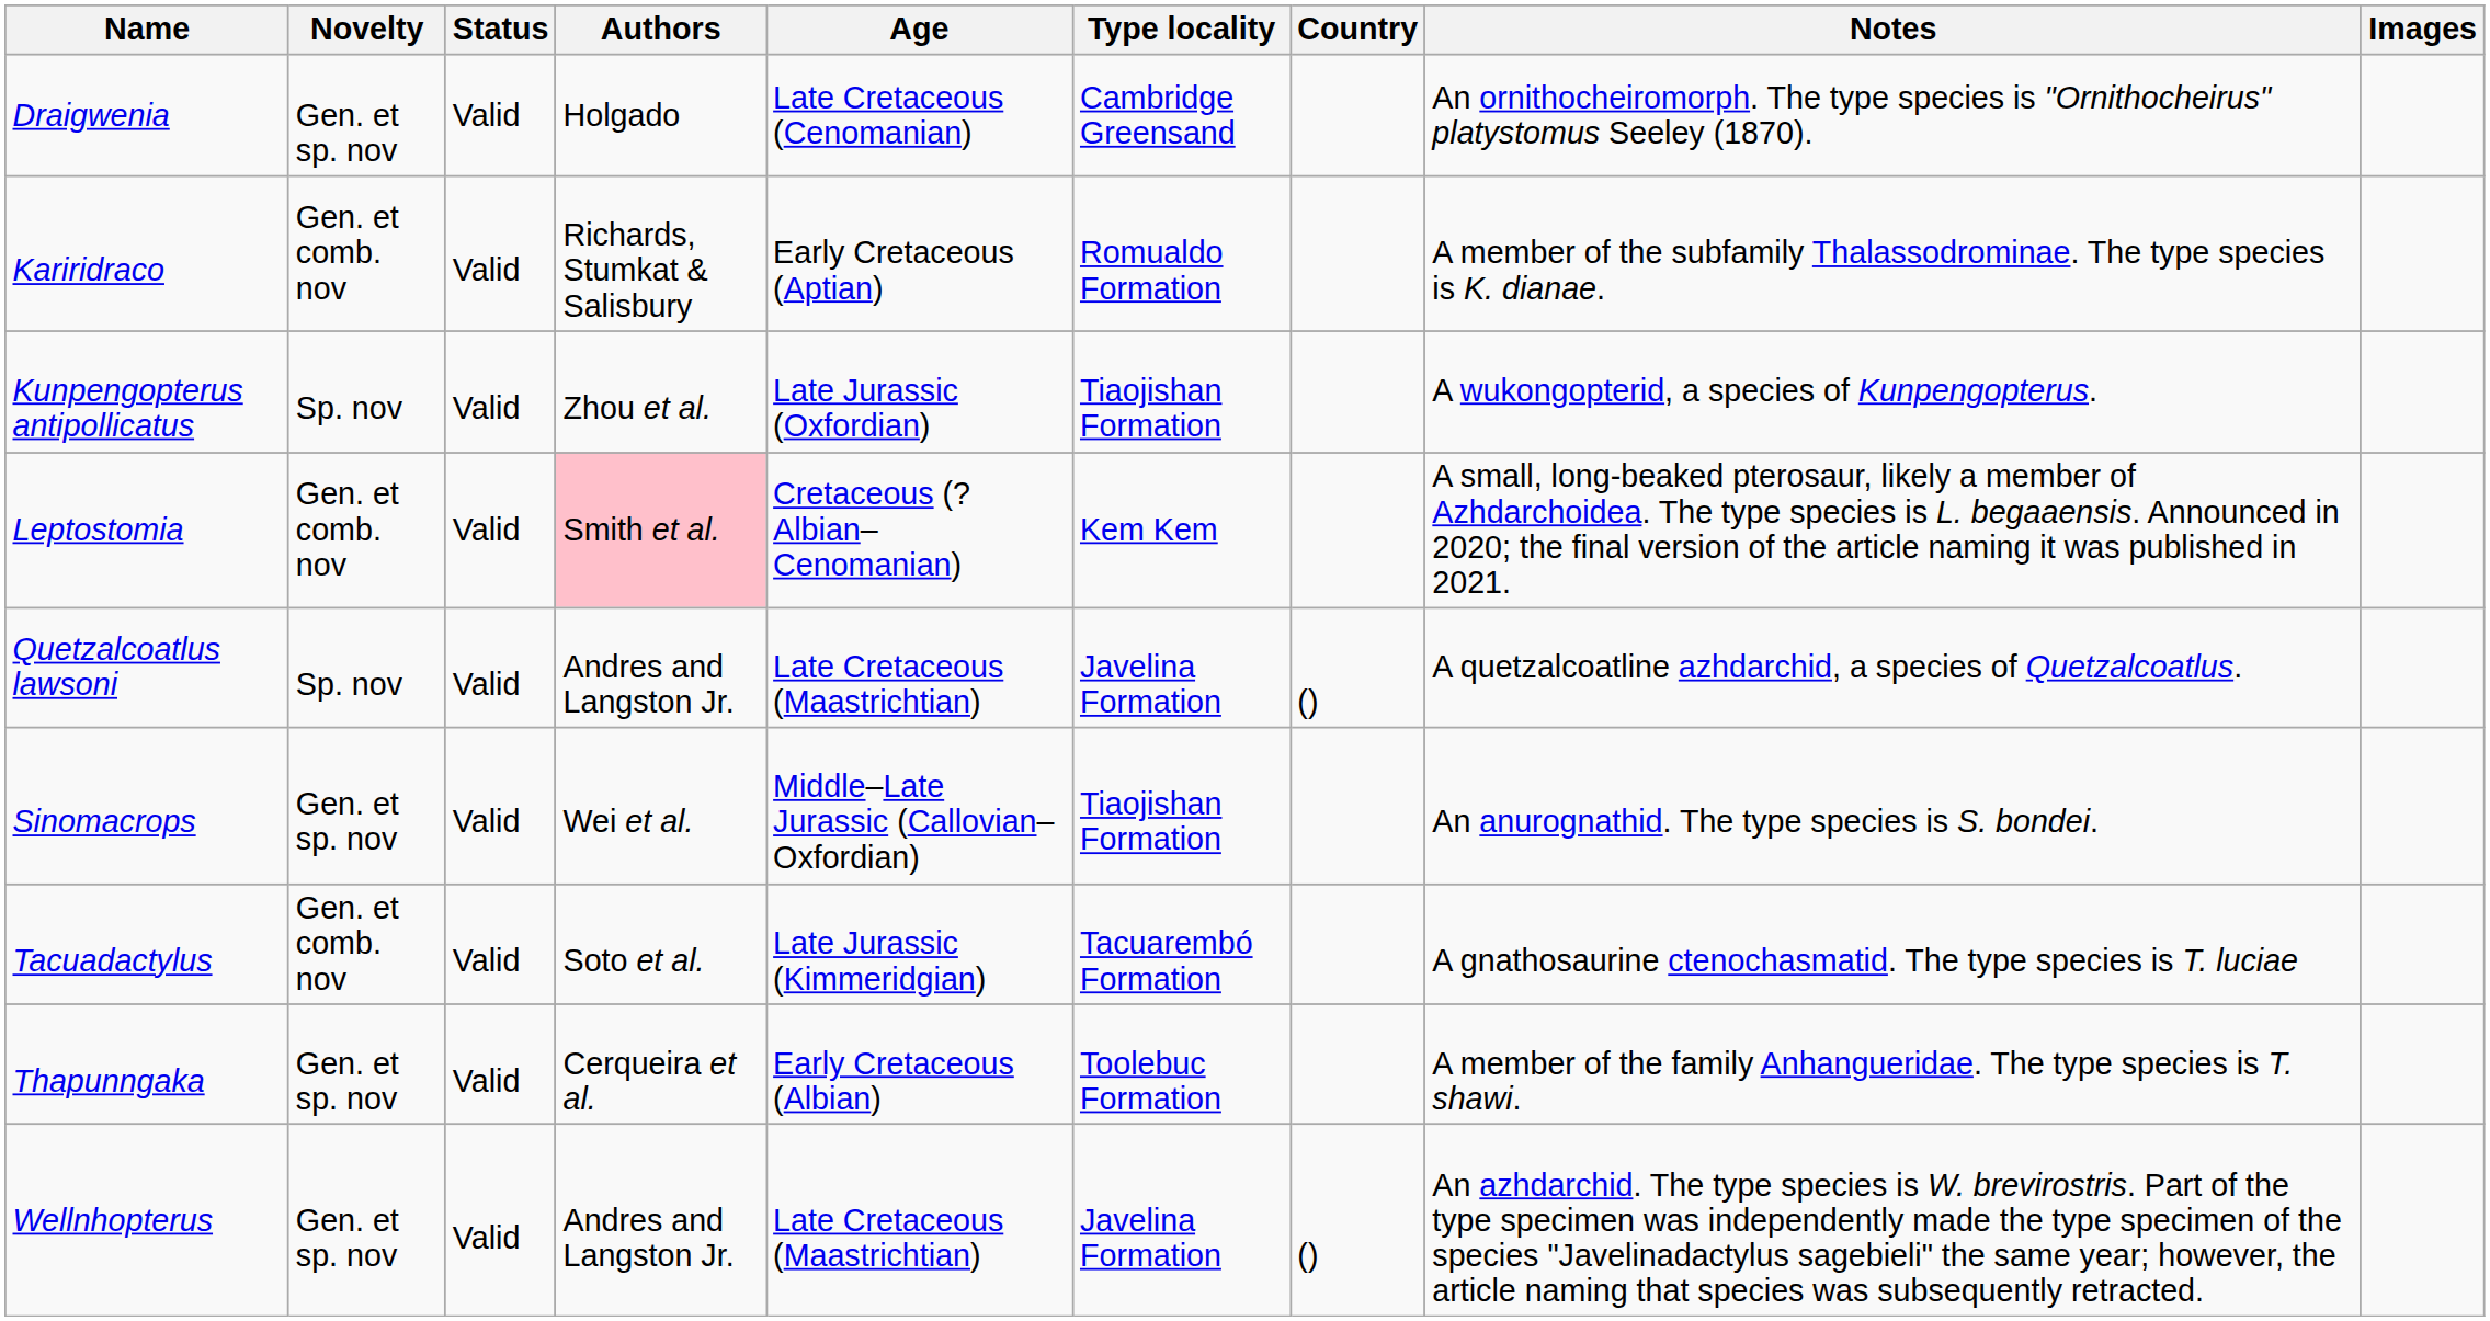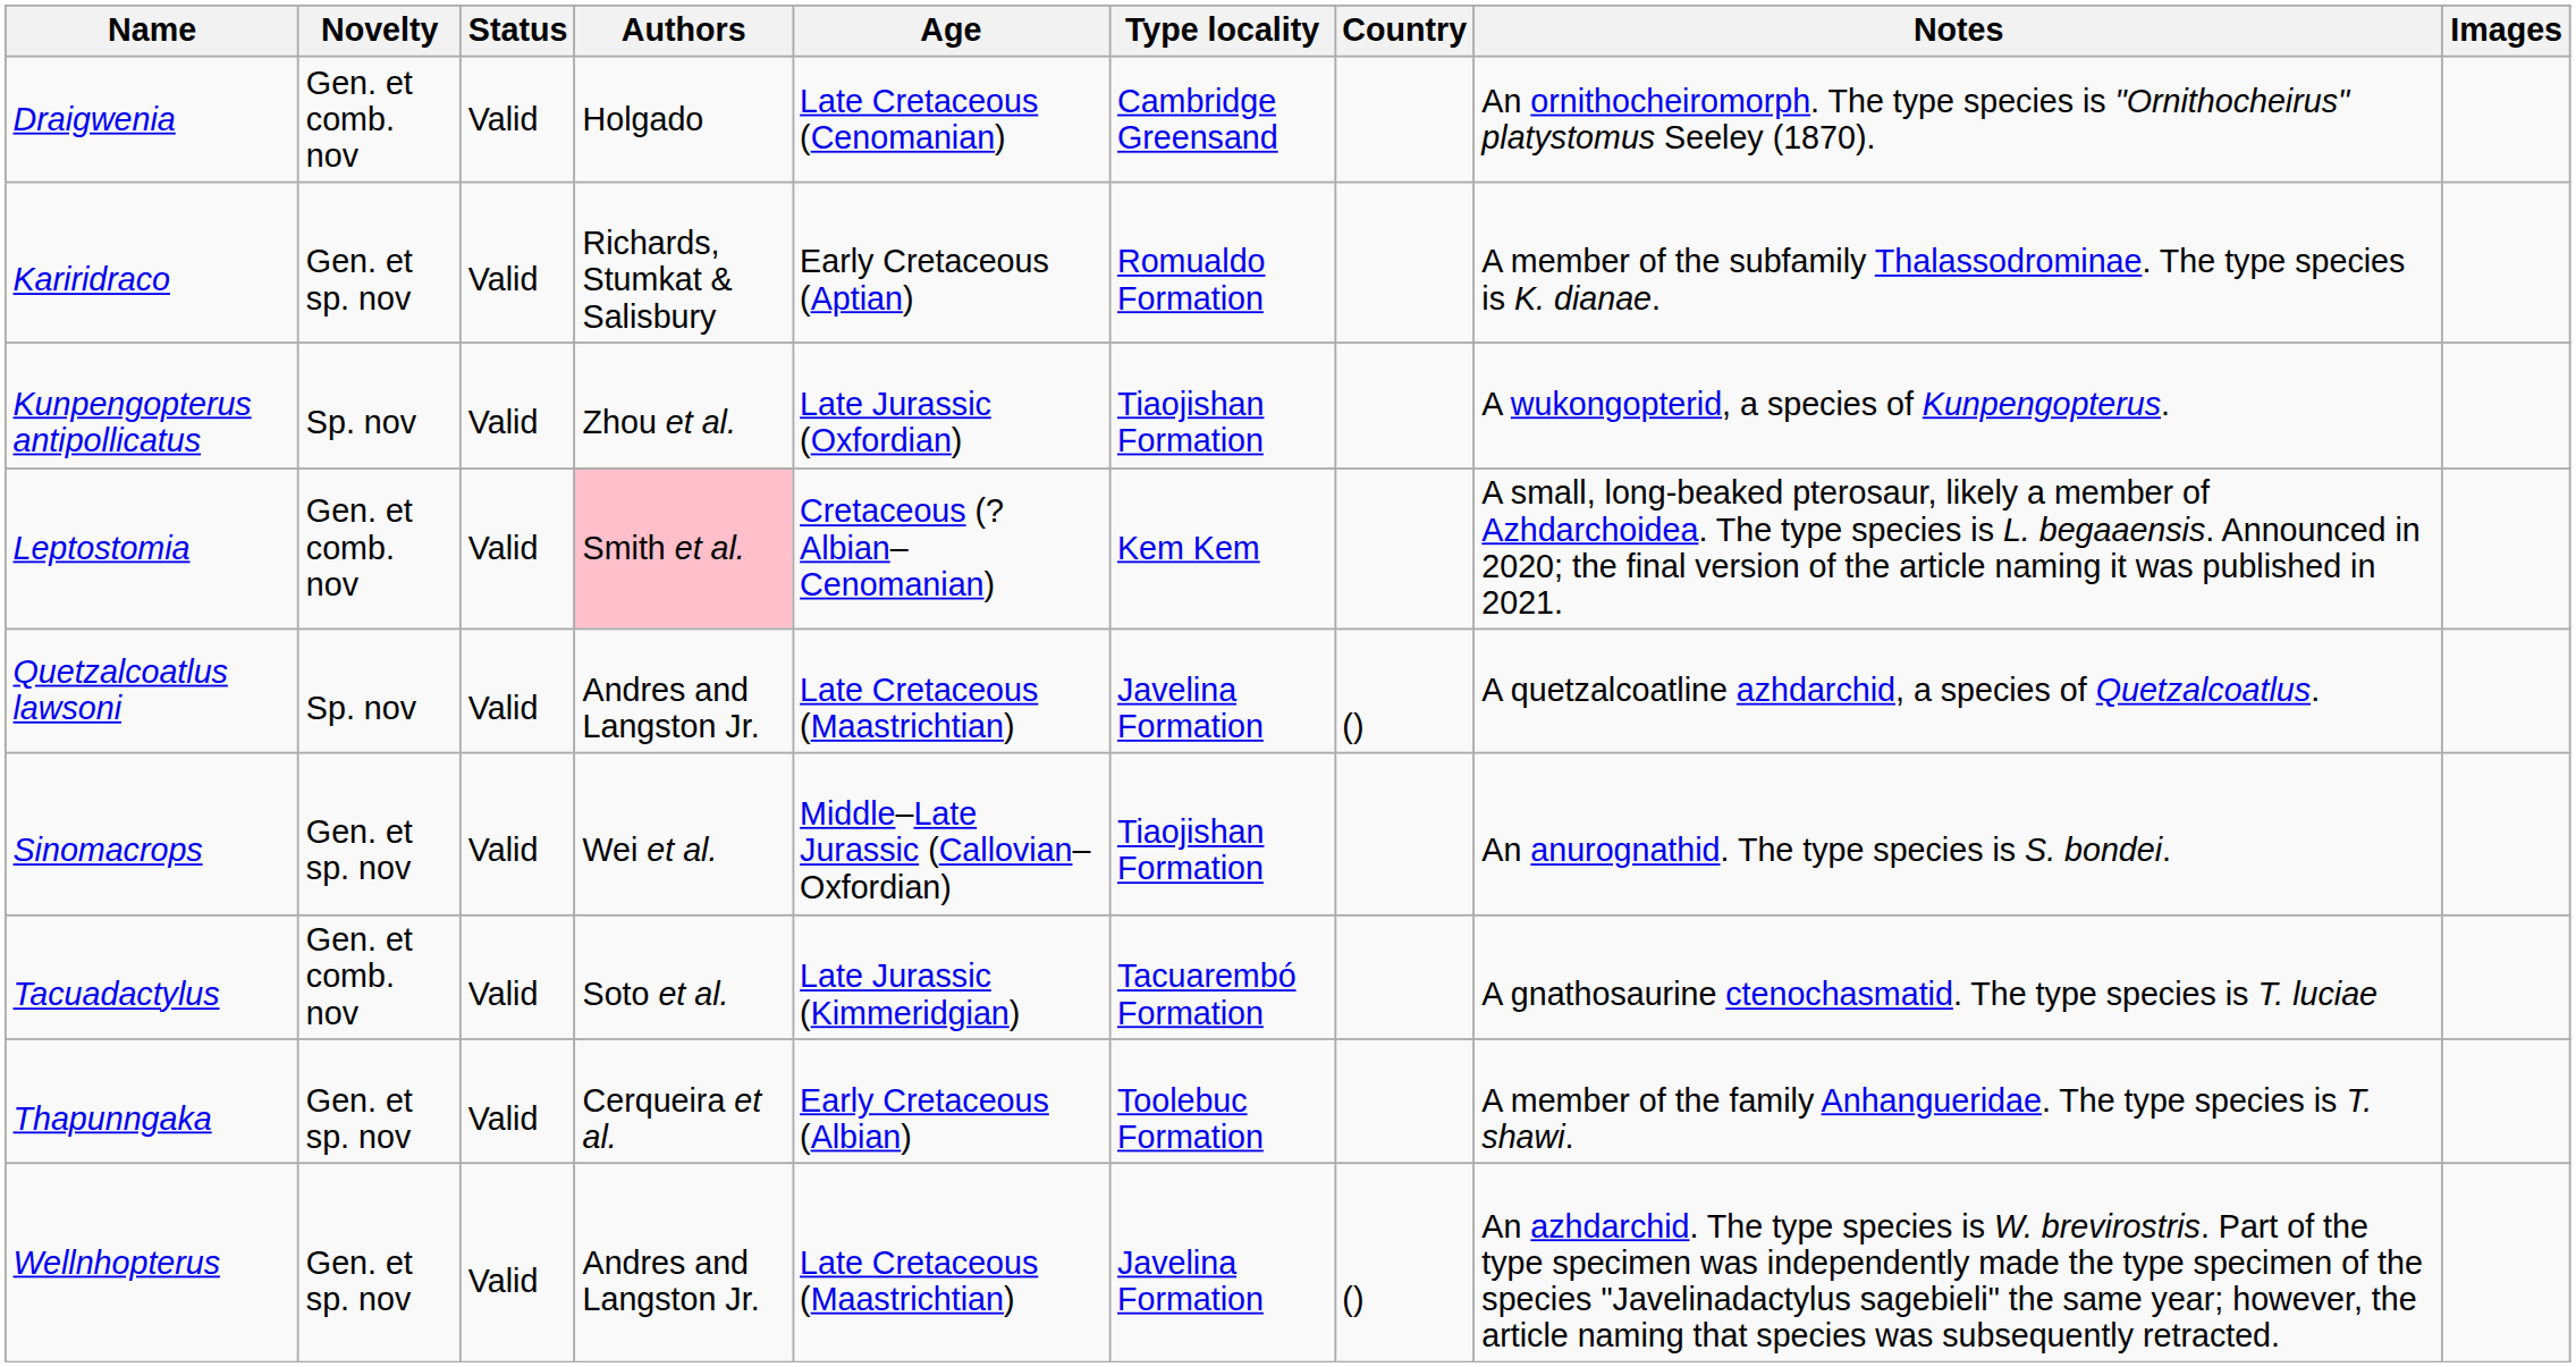Draigwenia | Novelty: Gen. et sp. nov -> Gen. et comb. nov
Kariridraco | Novelty: Gen. et comb. nov -> Gen. et sp. nov
